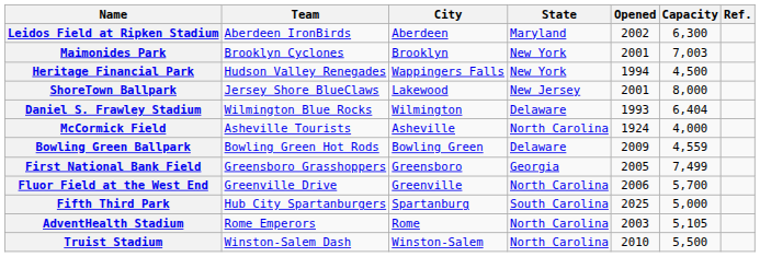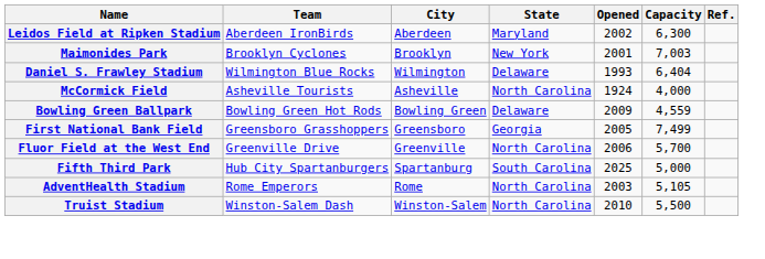- row: Heritage Financial Park | Hudson Valley Renegades | Wappingers Falls | New York | 1994 | 4,500
- row: ShoreTown Ballpark | Jersey Shore BlueClaws | Lakewood | New Jersey | 2001 | 8,000
